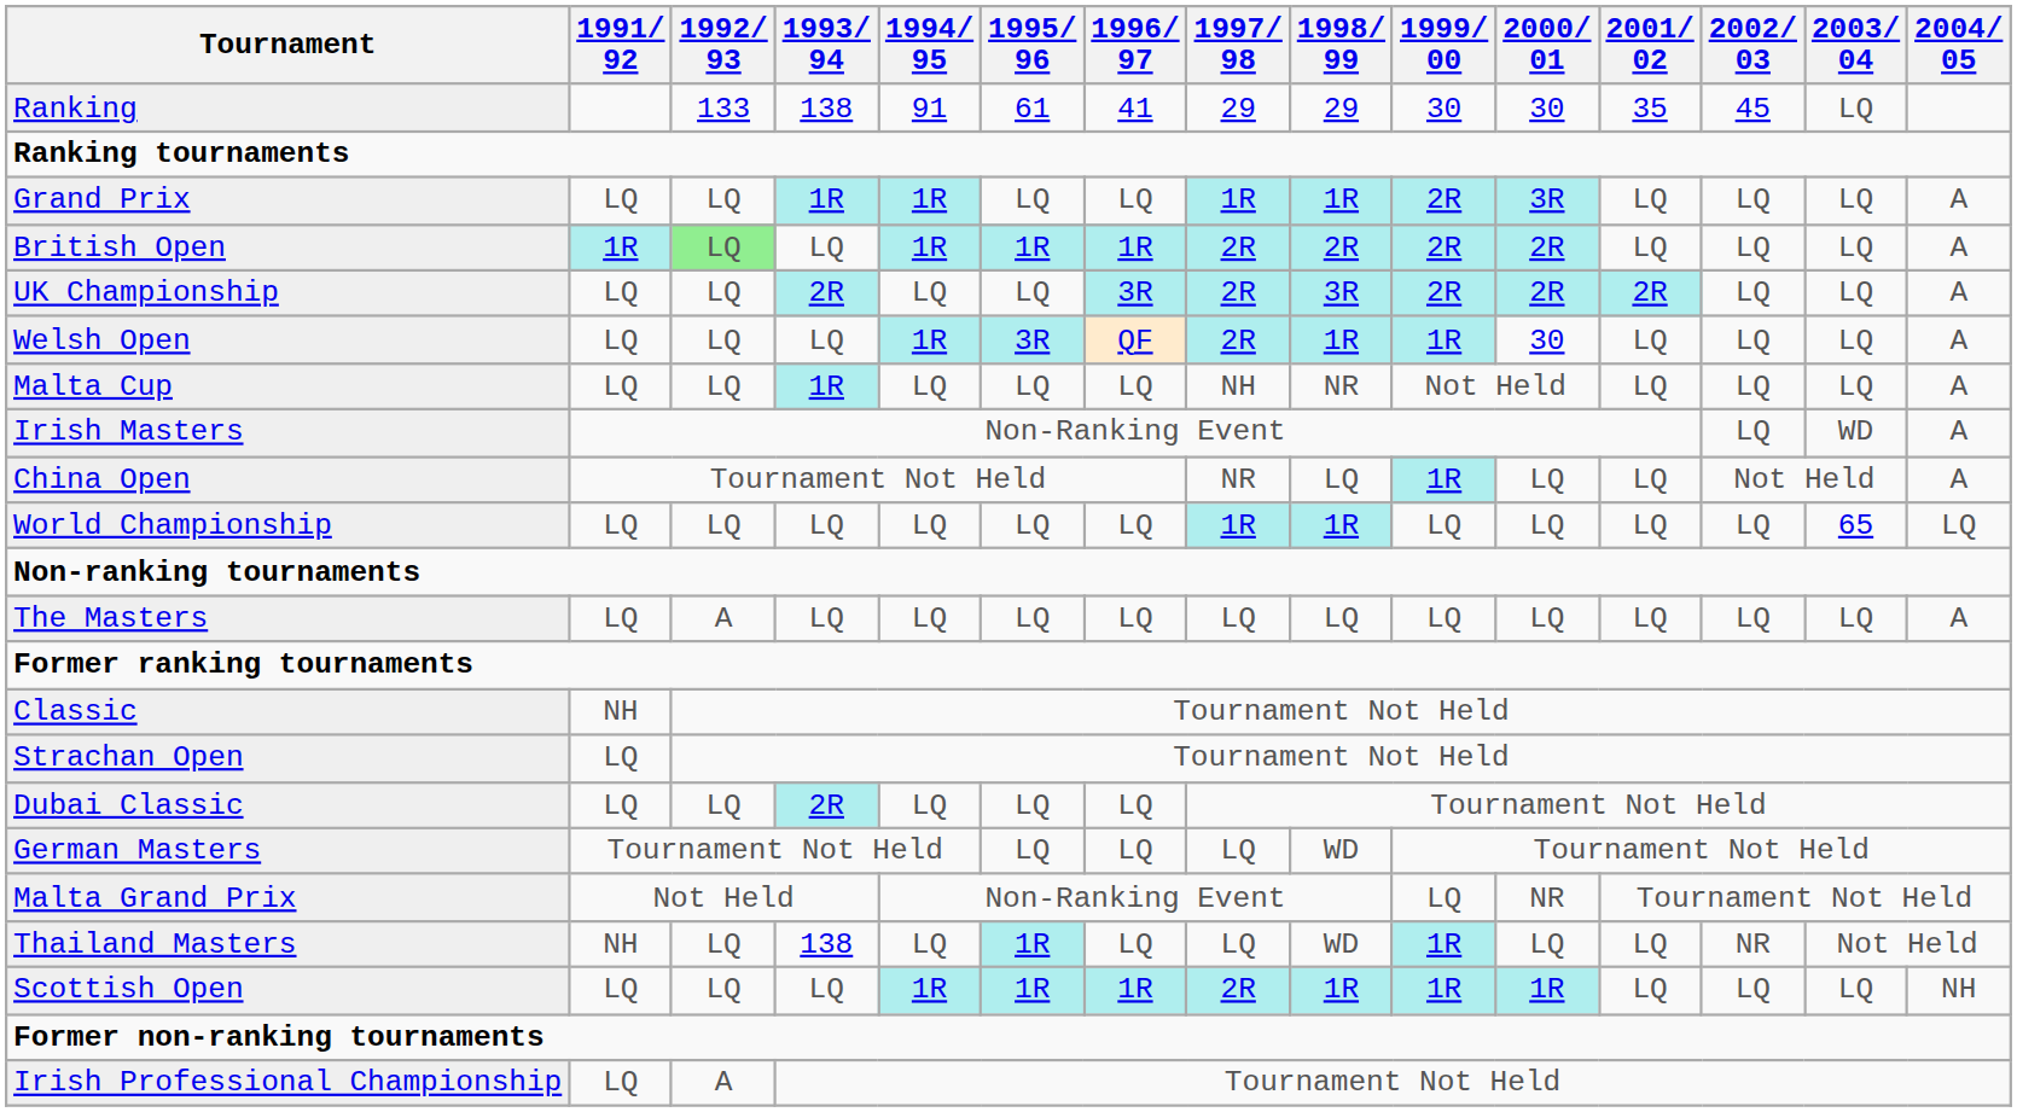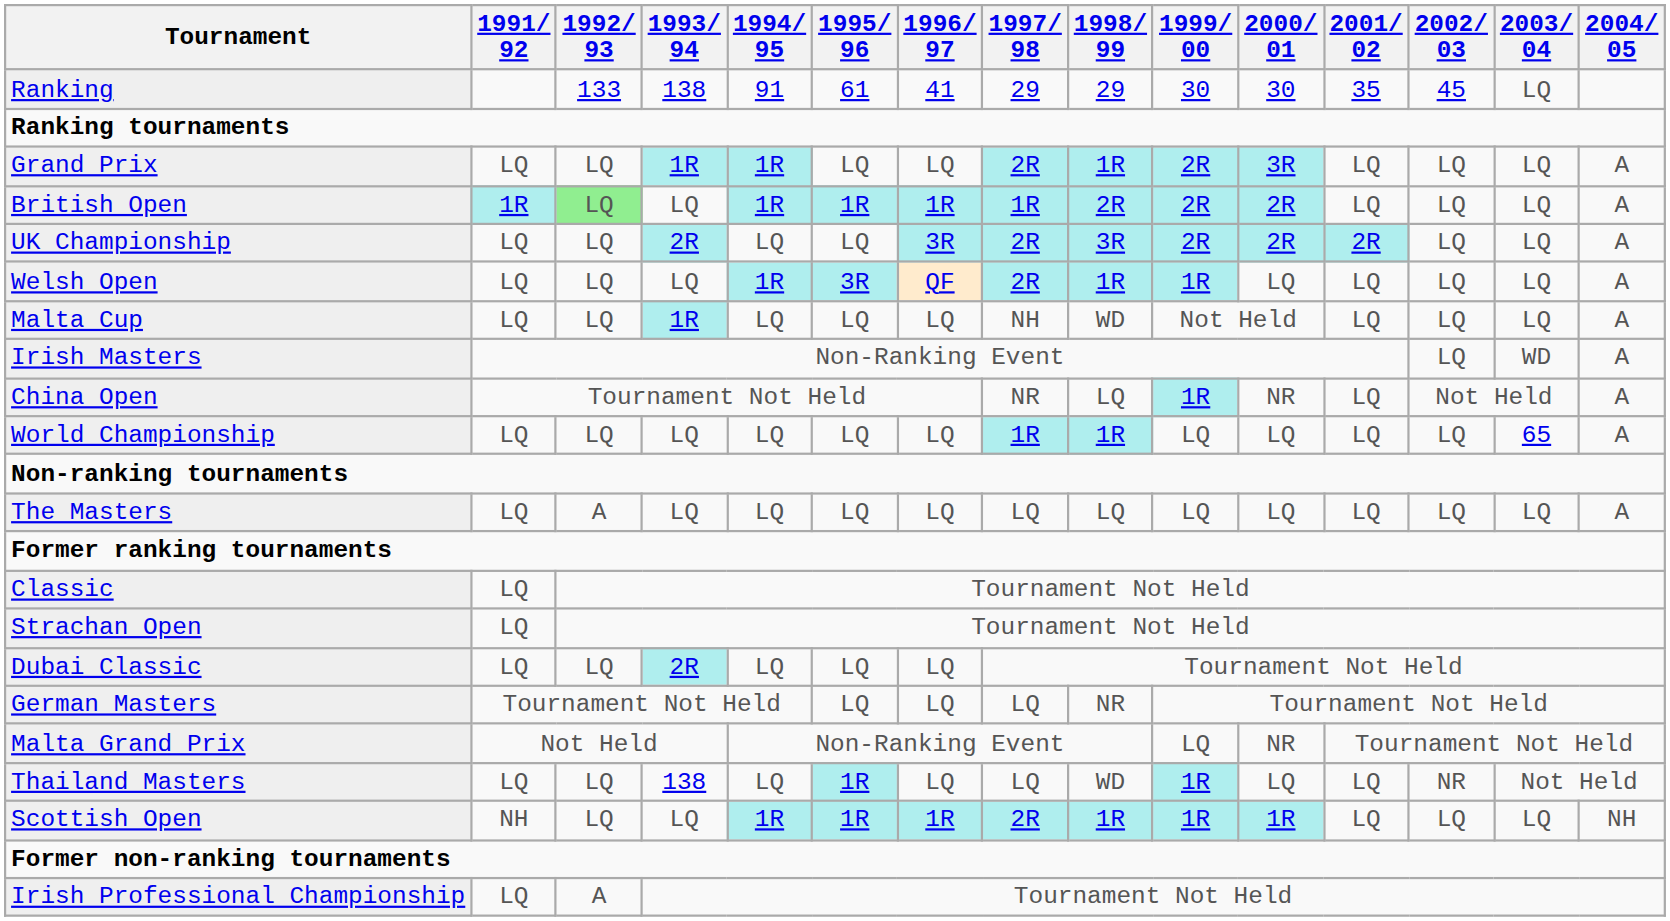Grand Prix | 1997/ 98: 1R -> 2R
British Open | 1997/ 98: 2R -> 1R
Welsh Open | 2000/ 01: 30 -> LQ
Malta Cup | 1998/ 99: NR -> WD
China Open | 2000/ 01: LQ -> NR
World Championship | 2004/ 05: LQ -> A
Classic | 1991/ 92: NH -> LQ
German Masters | 1998/ 99: WD -> NR
Thailand Masters | 1991/ 92: NH -> LQ
Scottish Open | 1991/ 92: LQ -> NH
